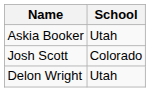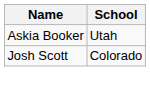- row: Delon Wright | Utah
